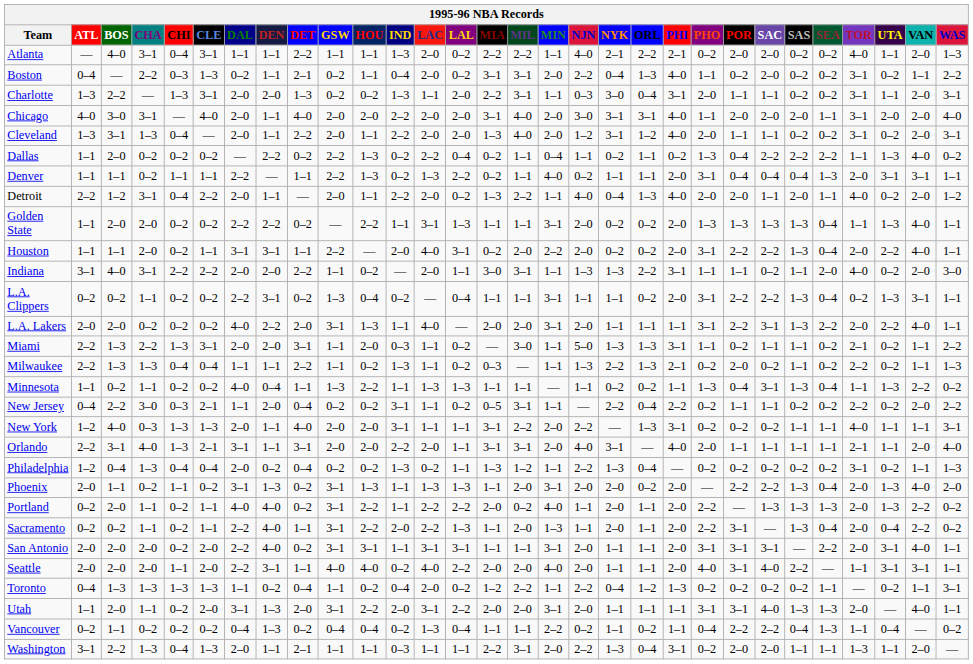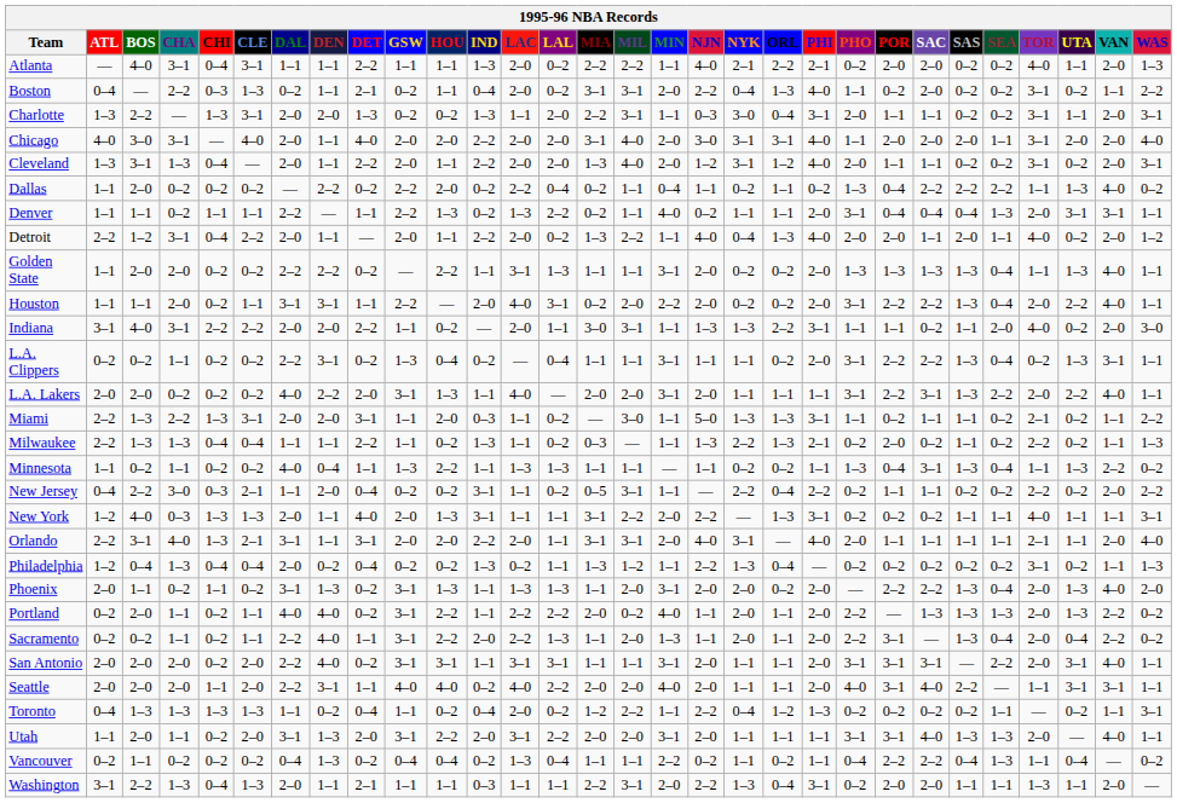Dallas | HOU: 1–3 -> 2–0
New York | HOU: 2–0 -> 1–3
